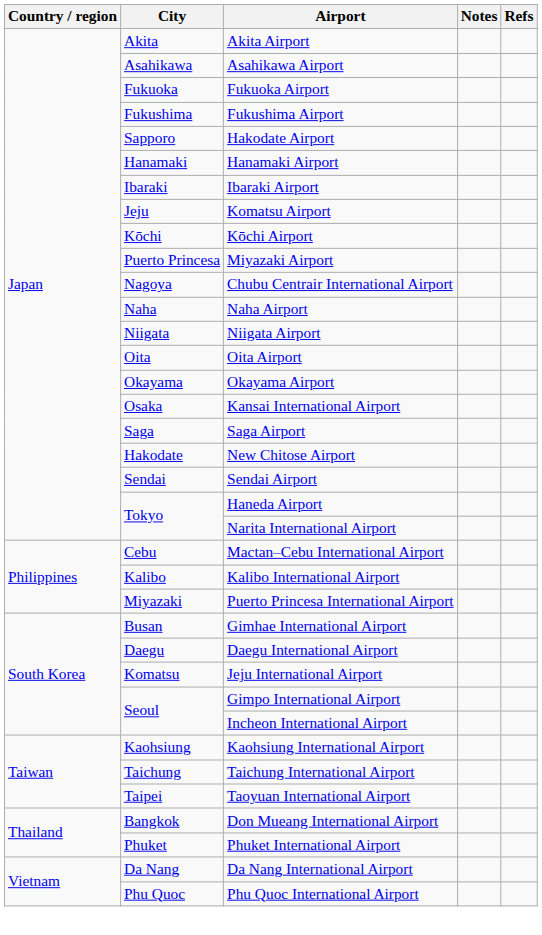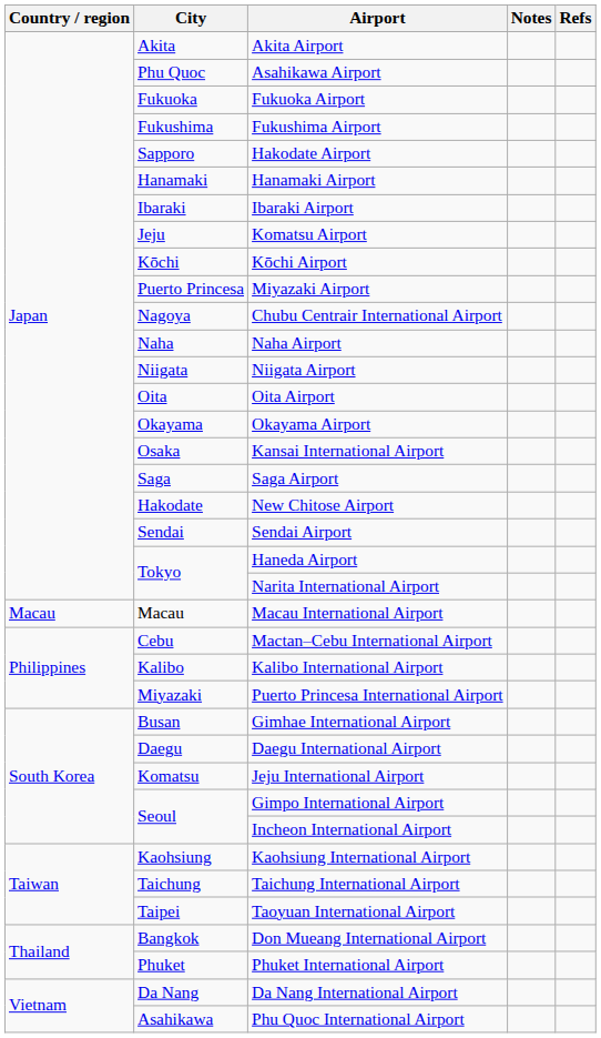Asahikawa Airport | City: Asahikawa -> Phu Quoc
+ row: Macau | Macau | Macau International Airport
Phu Quoc International Airport | City: Phu Quoc -> Asahikawa
